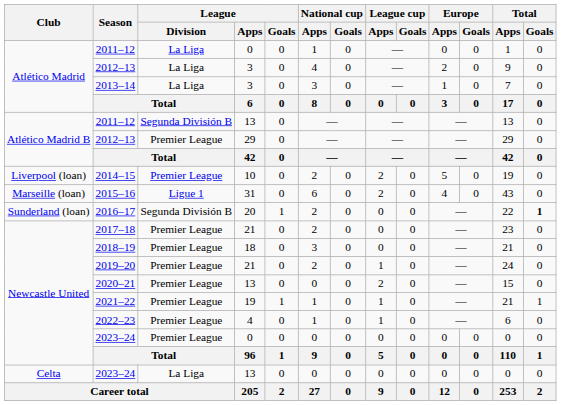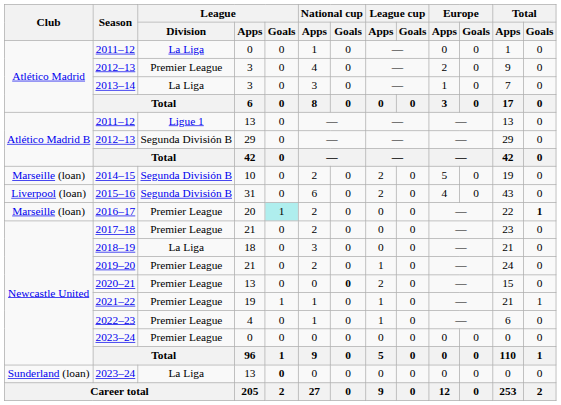2012–13 / 3 | League / Division: La Liga -> Premier League
2011–12 / 13 | League / Division: Segunda División B -> Ligue 1
2012–13 / 29 | League / Division: Premier League -> Segunda División B
2014–15 | Club: Liverpool (loan) -> Marseille (loan)
2014–15 | League / Division: Premier League -> Segunda División B
2015–16 | Club: Marseille (loan) -> Liverpool (loan)
2015–16 | League / Division: Ligue 1 -> Segunda División B
2016–17 | Club: Sunderland (loan) -> Marseille (loan)
2016–17 | League / Division: Segunda División B -> Premier League
2016–17 | League / Goals: no background -> paleturquoise background
2018–19 | League / Division: Premier League -> La Liga
2020–21 | National cup / Goals: normal -> bold
2023–24 / 13 | Club: Celta -> Sunderland (loan)
2023–24 / 13 | League / Goals: normal -> bold
